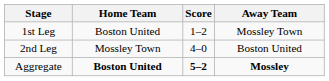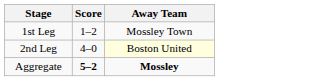- column: Home Team | Boston United | Mossley Town | Boston United
2nd Leg | Away Team: no background -> lightyellow background
